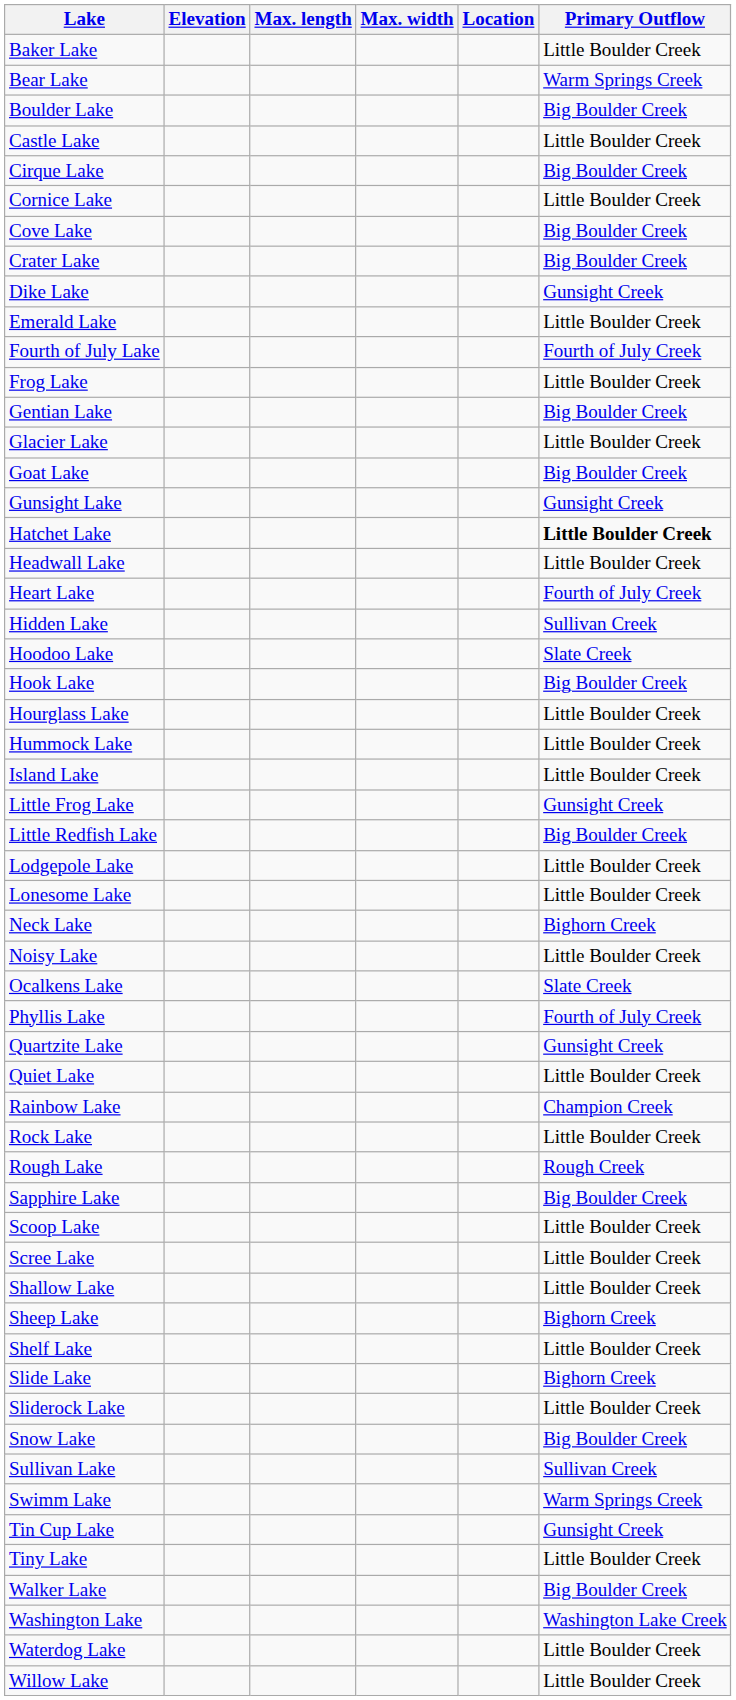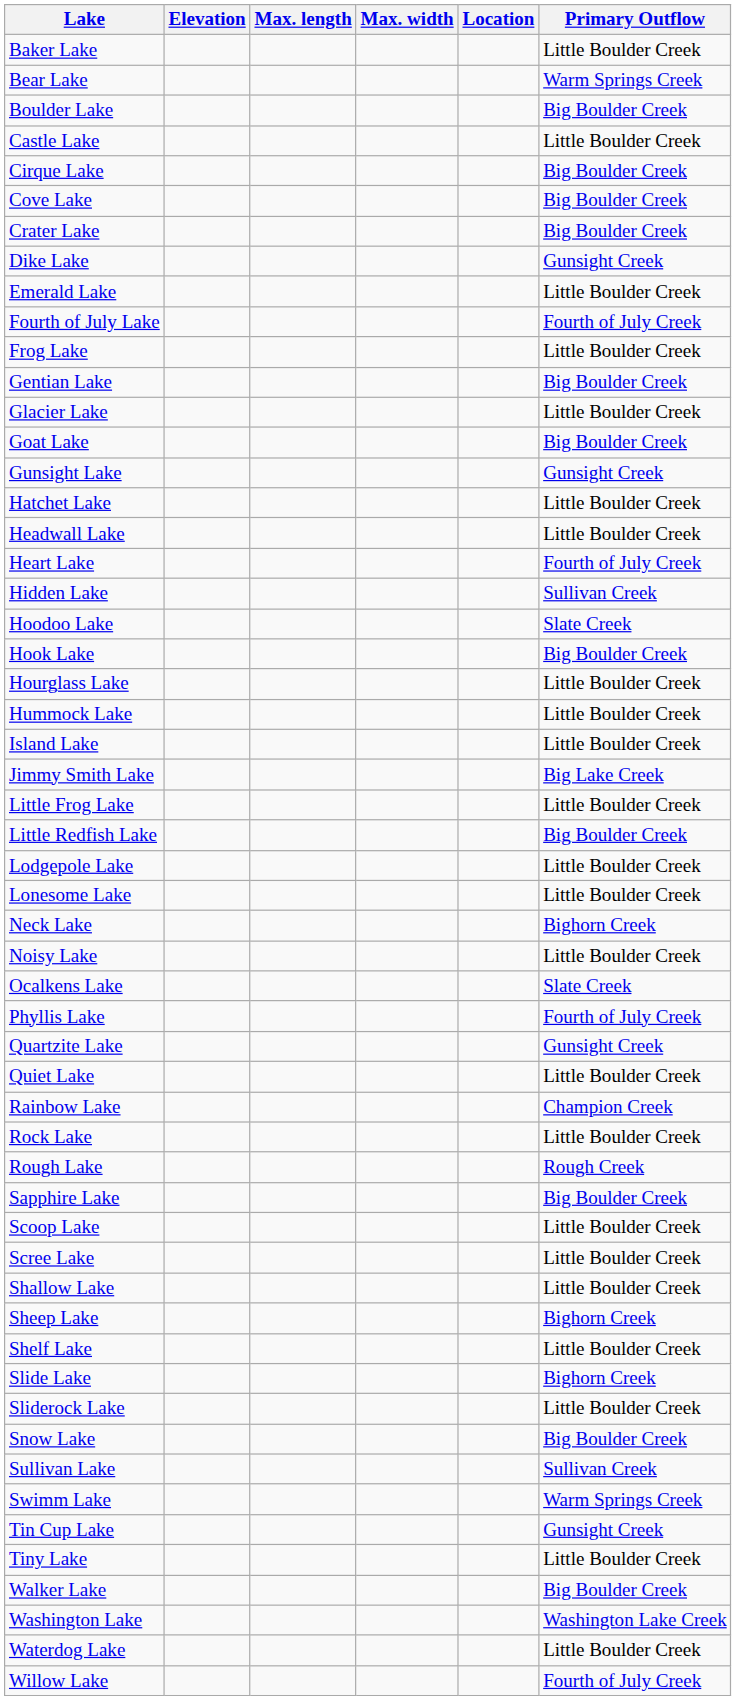- row: Cornice Lake | Little Boulder Creek
Hatchet Lake | Primary Outflow: bold -> normal
+ row: Jimmy Smith Lake | Big Lake Creek
Little Frog Lake | Primary Outflow: Gunsight Creek -> Little Boulder Creek
Willow Lake | Primary Outflow: Little Boulder Creek -> Fourth of July Creek
